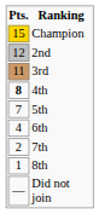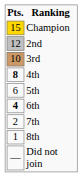3rd | Pts.: 11 -> 10
5th | Pts.: 7 -> 6
6th | Pts.: normal -> bold
